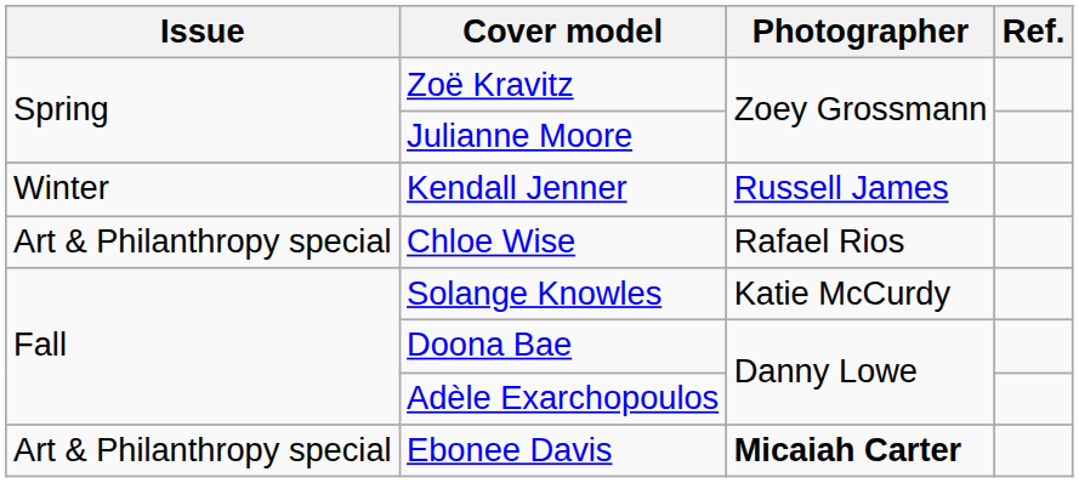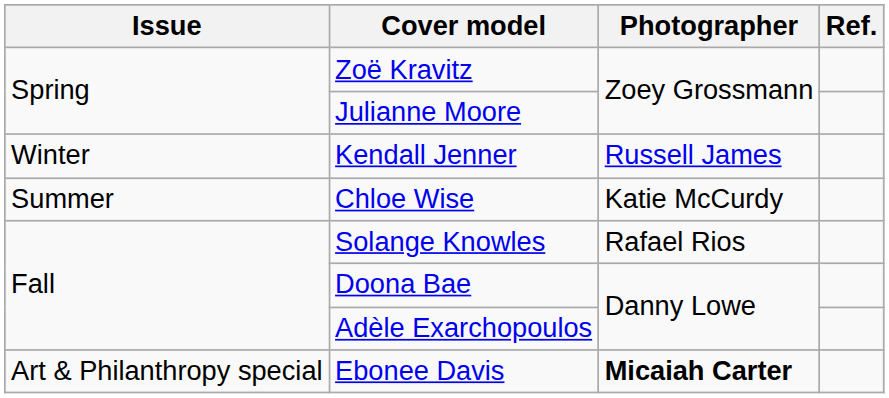Chloe Wise | Issue: Art & Philanthropy special -> Summer
Chloe Wise | Photographer: Rafael Rios -> Katie McCurdy
Solange Knowles | Photographer: Katie McCurdy -> Rafael Rios
